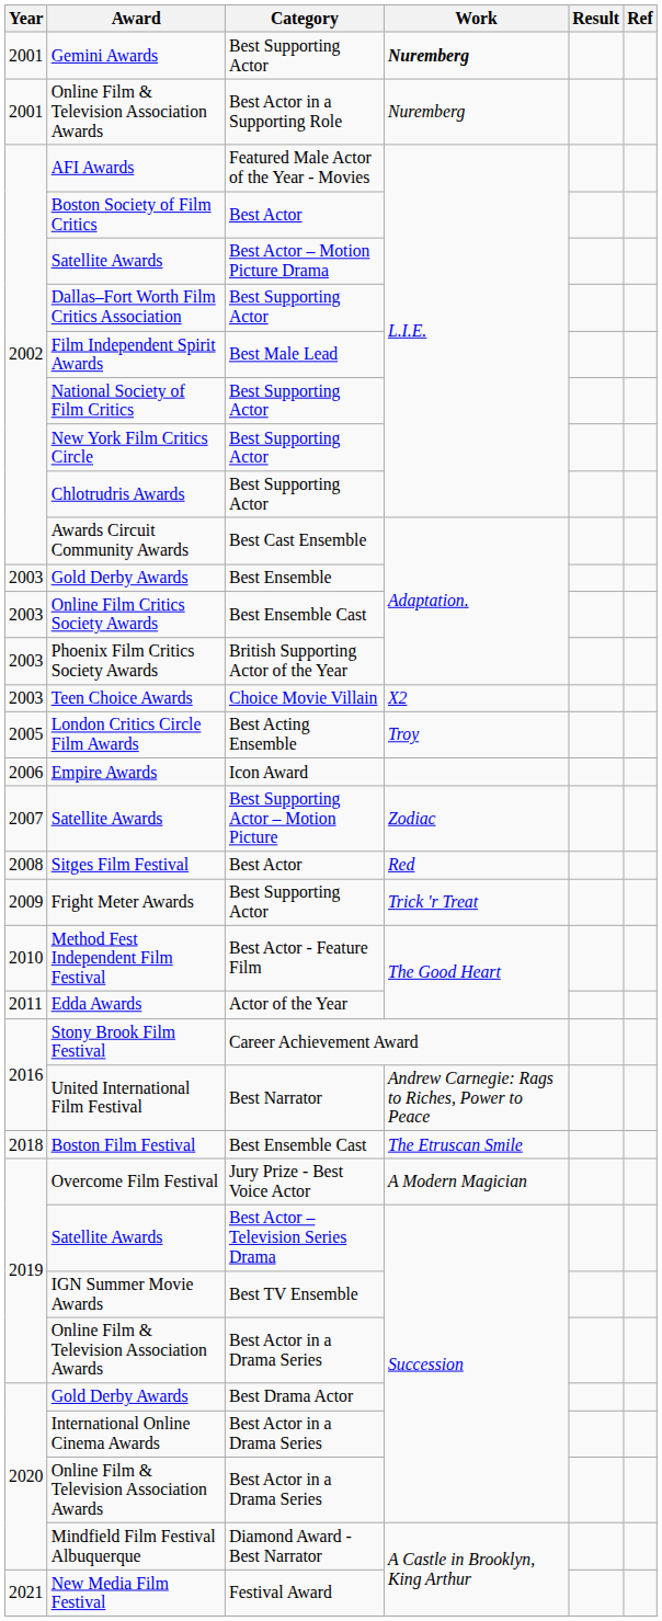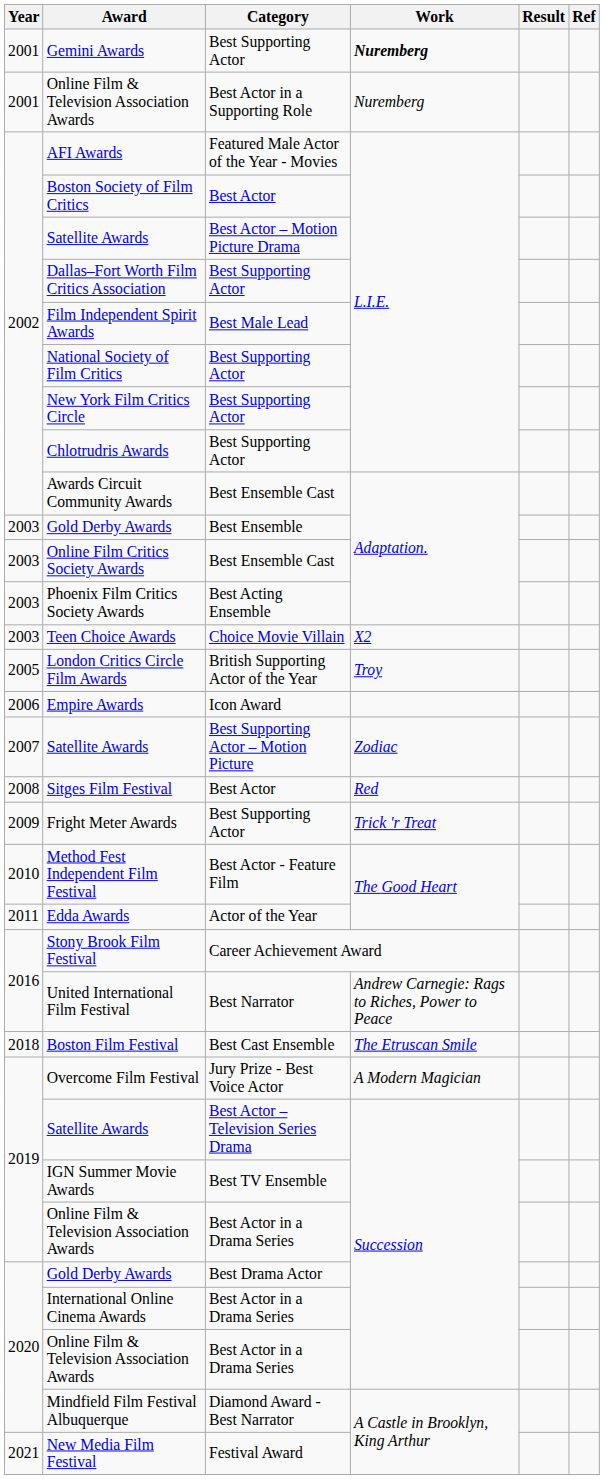Awards Circuit Community Awards | Category: Best Cast Ensemble -> Best Ensemble Cast
Phoenix Film Critics Society Awards | Category: British Supporting Actor of the Year -> Best Acting Ensemble
London Critics Circle Film Awards | Category: Best Acting Ensemble -> British Supporting Actor of the Year
Boston Film Festival | Category: Best Ensemble Cast -> Best Cast Ensemble
